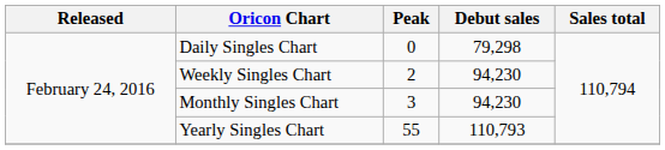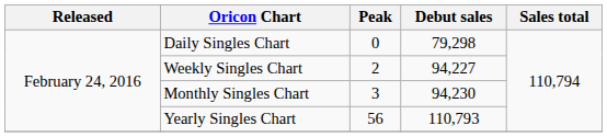Weekly Singles Chart | Debut sales: 94,230 -> 94,227
Yearly Singles Chart | Peak: 55 -> 56
